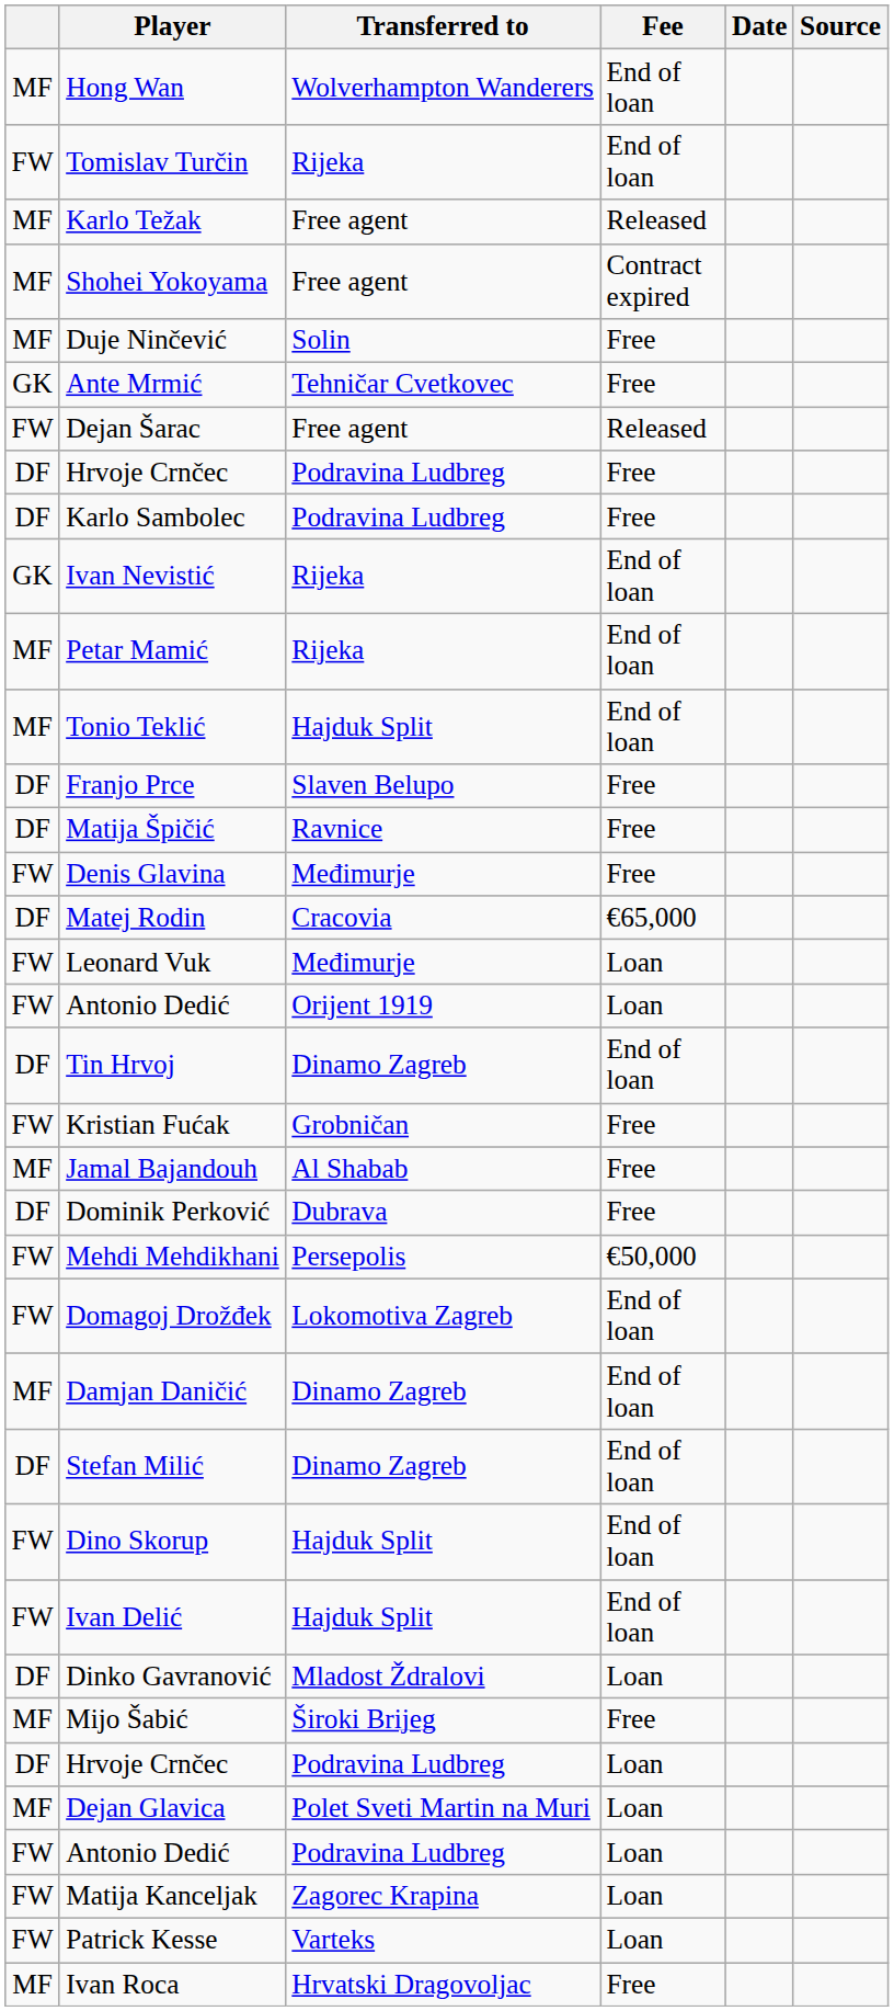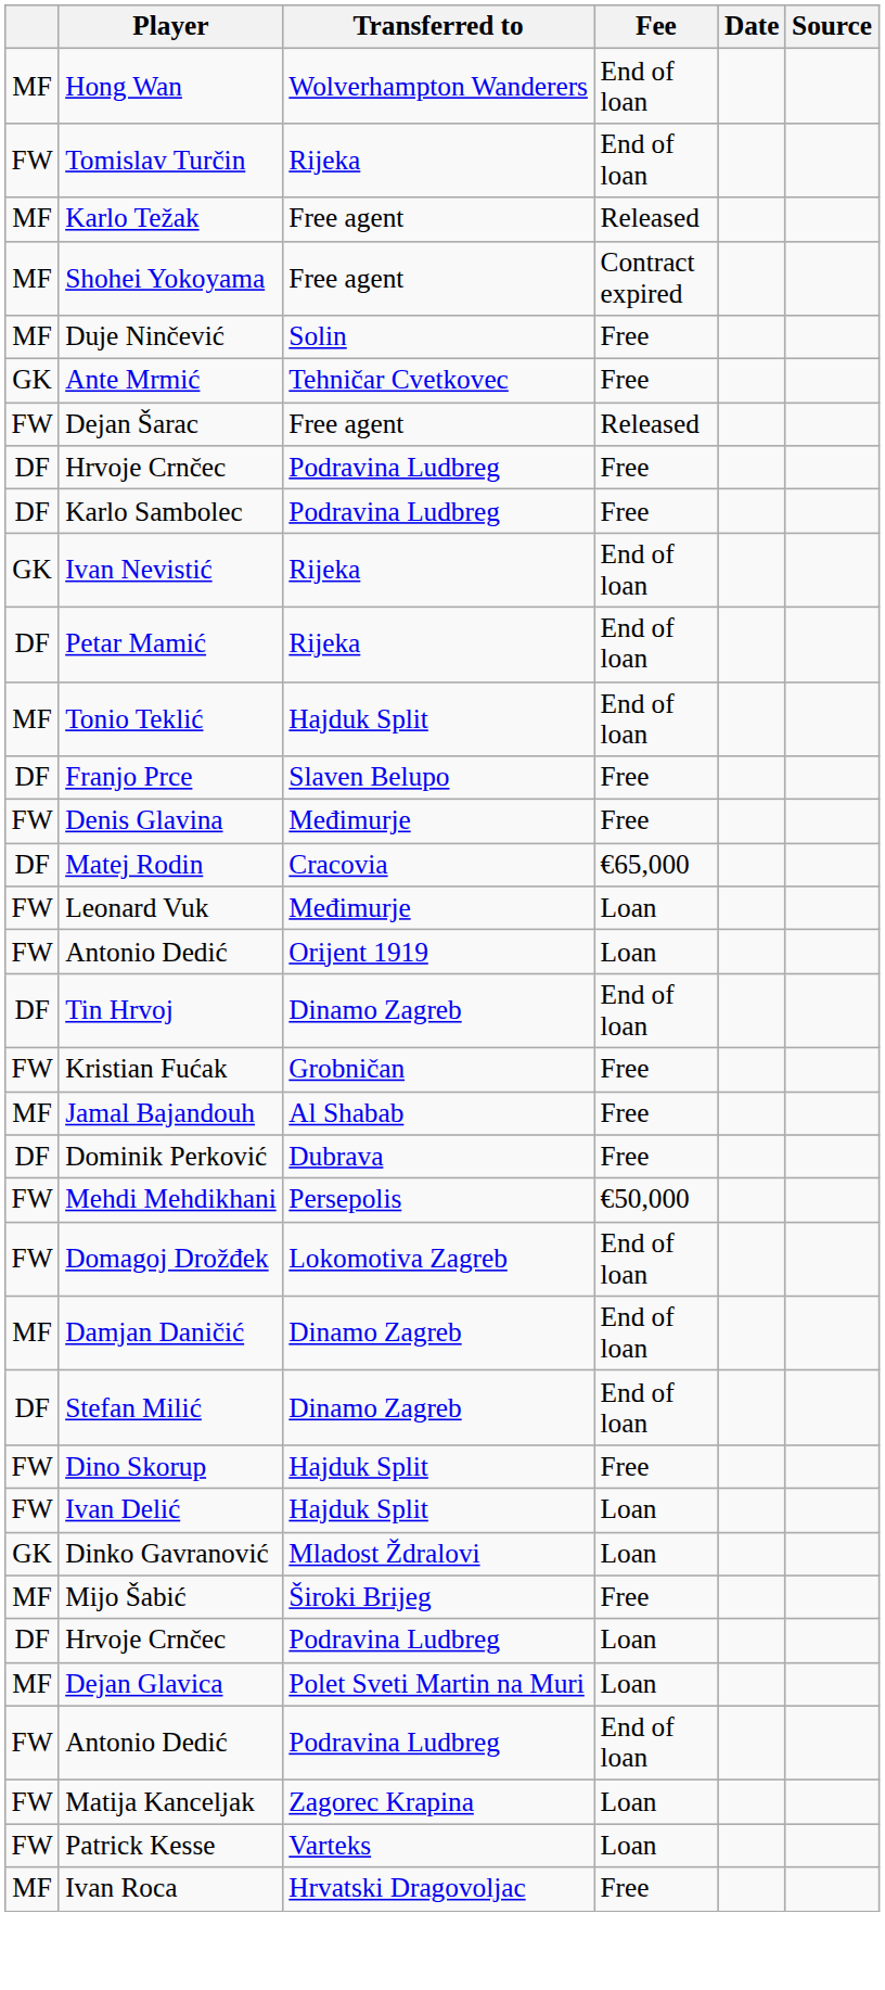Petar Mamić | column 1: MF -> DF
- row: DF | Matija Špičić | Ravnice | Free
Dino Skorup | Fee: End of loan -> Free
Ivan Delić | Fee: End of loan -> Loan
Dinko Gavranović | column 1: DF -> GK
Antonio Dedić / Podravina Ludbreg | Fee: Loan -> End of loan
